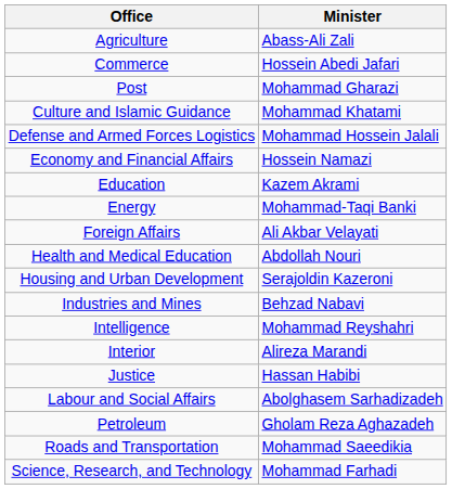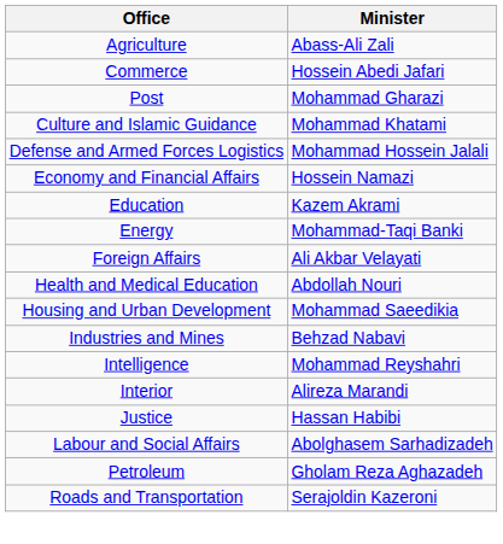Housing and Urban Development | Minister: Serajoldin Kazeroni -> Mohammad Saeedikia
Roads and Transportation | Minister: Mohammad Saeedikia -> Serajoldin Kazeroni
- row: Science, Research, and Technology | Mohammad Farhadi
